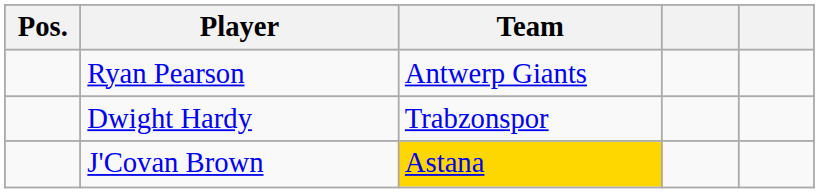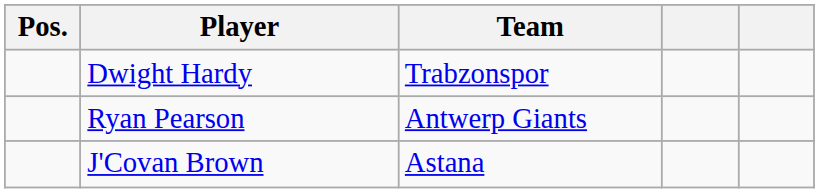rows swapped: Ryan Pearson <-> Dwight Hardy
J'Covan Brown | Team: gold background -> no background
